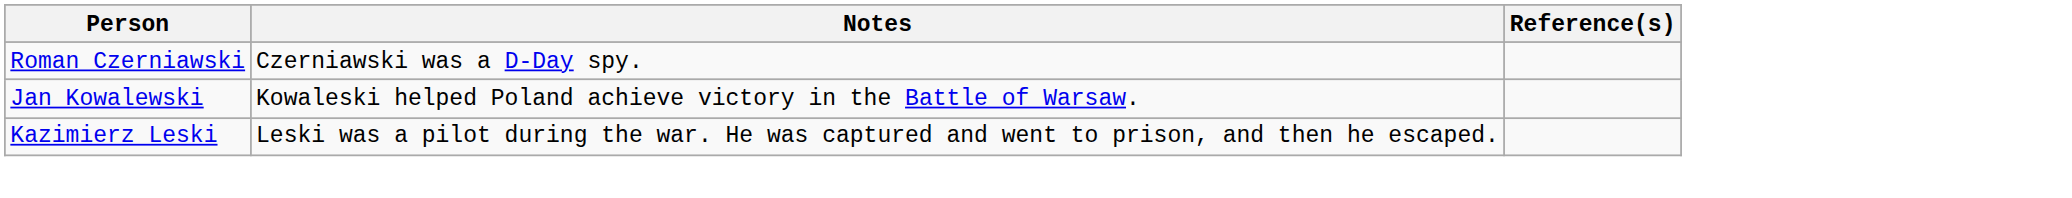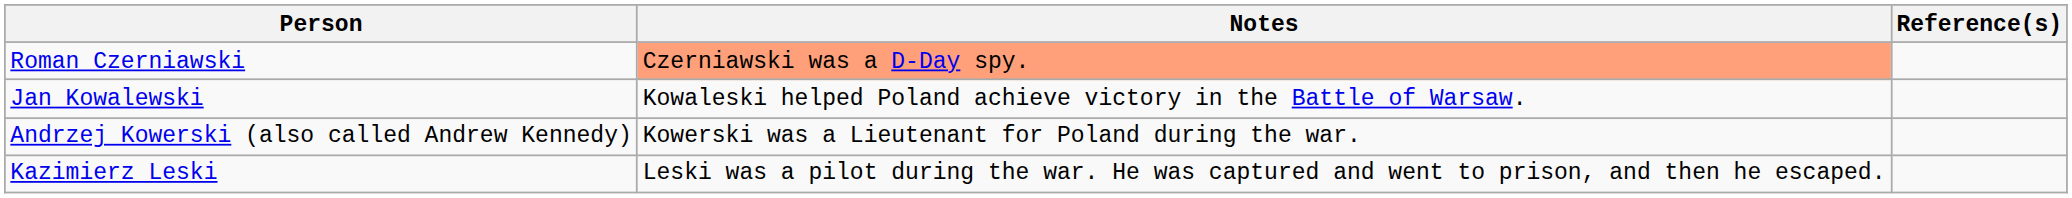Roman Czerniawski | Notes: no background -> lightsalmon background
+ row: Andrzej Kowerski (also called Andrew Kennedy) | Kowerski was a Lieutenant for Poland during the war.
